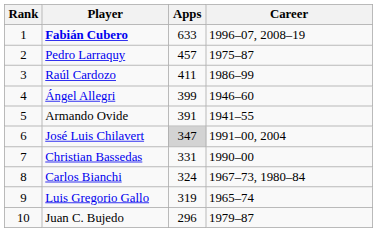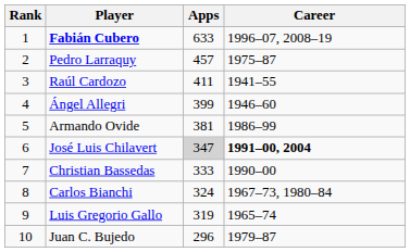Raúl Cardozo | Career: 1986–99 -> 1941–55
Armando Ovide | Apps: 391 -> 381
Armando Ovide | Career: 1941–55 -> 1986–99
José Luis Chilavert | Career: normal -> bold
Christian Bassedas | Apps: 331 -> 333
